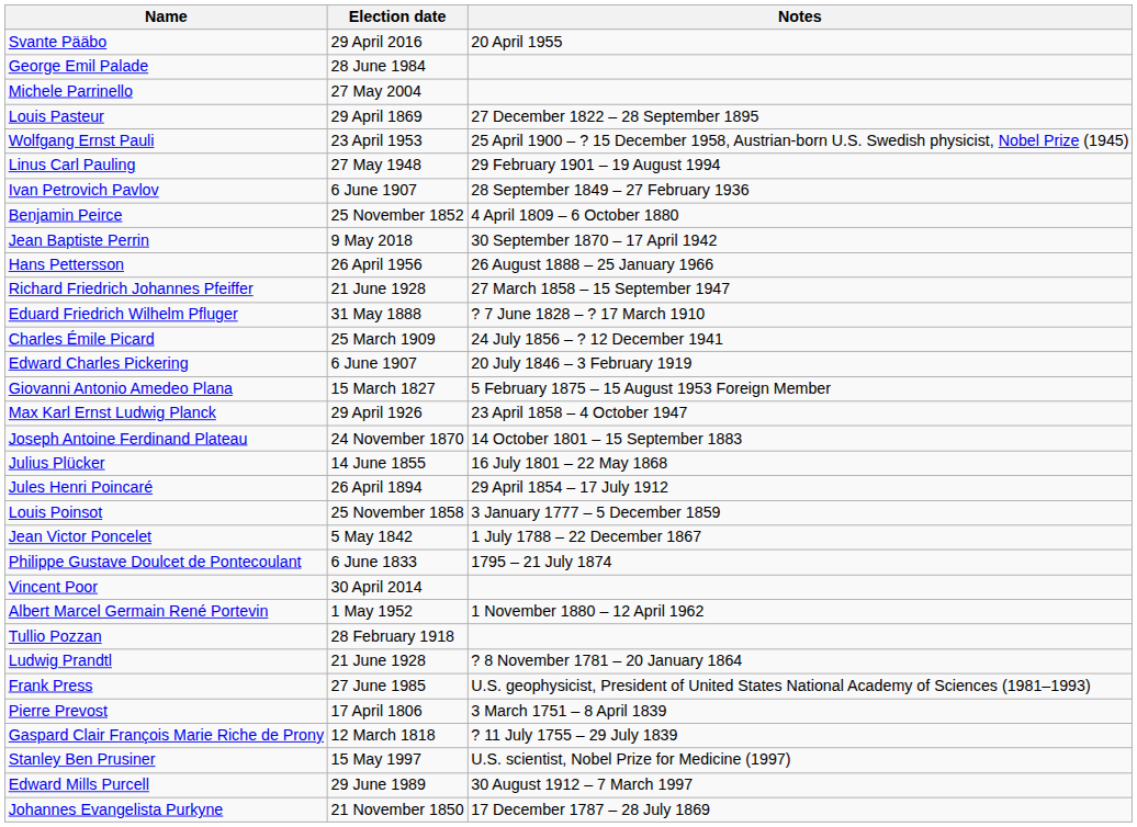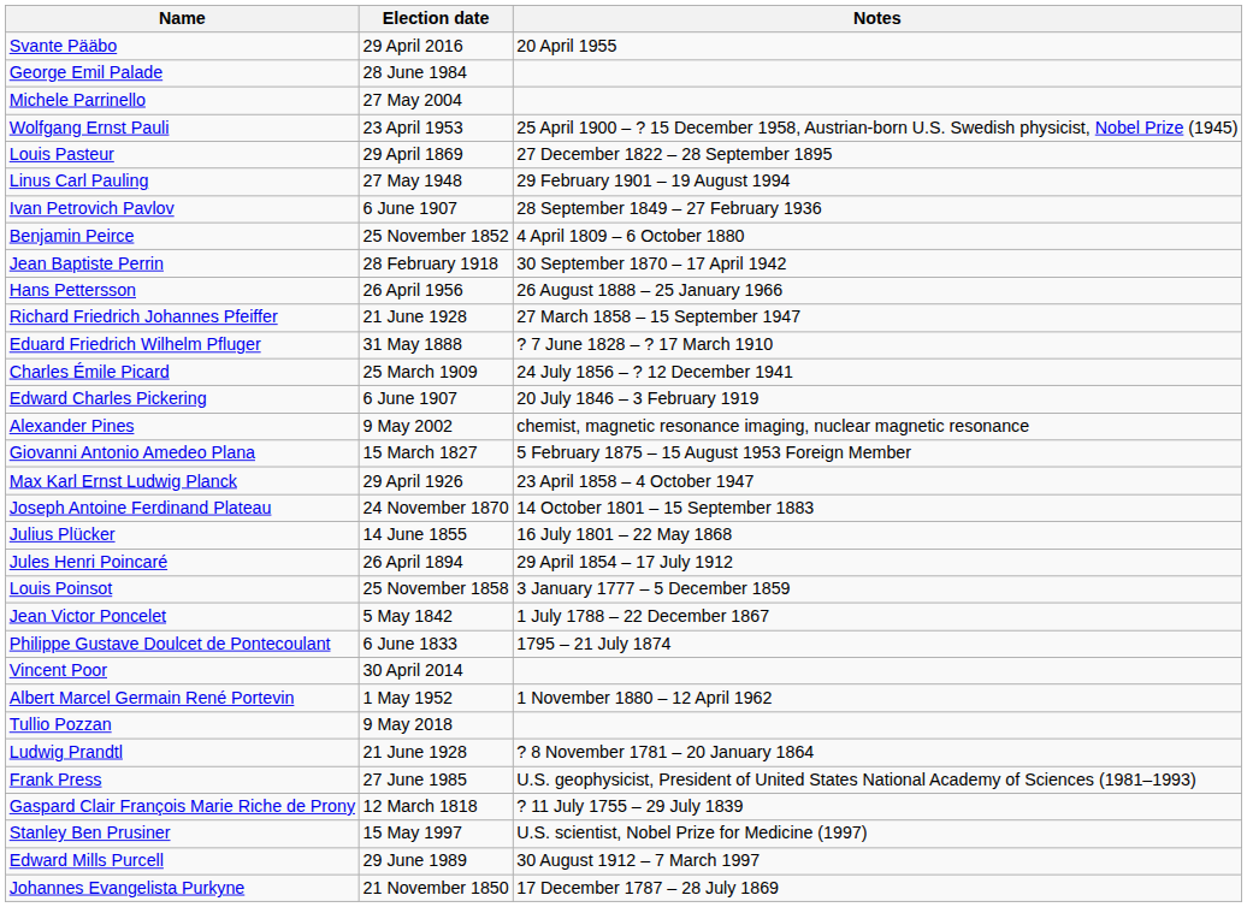rows swapped: Louis Pasteur <-> Wolfgang Ernst Pauli
Jean Baptiste Perrin | Election date: 9 May 2018 -> 28 February 1918
+ row: Alexander Pines | 9 May 2002 | chemist, magnetic resonance imaging, nuclear magnetic resonance
Tullio Pozzan | Election date: 28 February 1918 -> 9 May 2018
- row: Pierre Prevost | 17 April 1806 | 3 March 1751 – 8 April 1839
